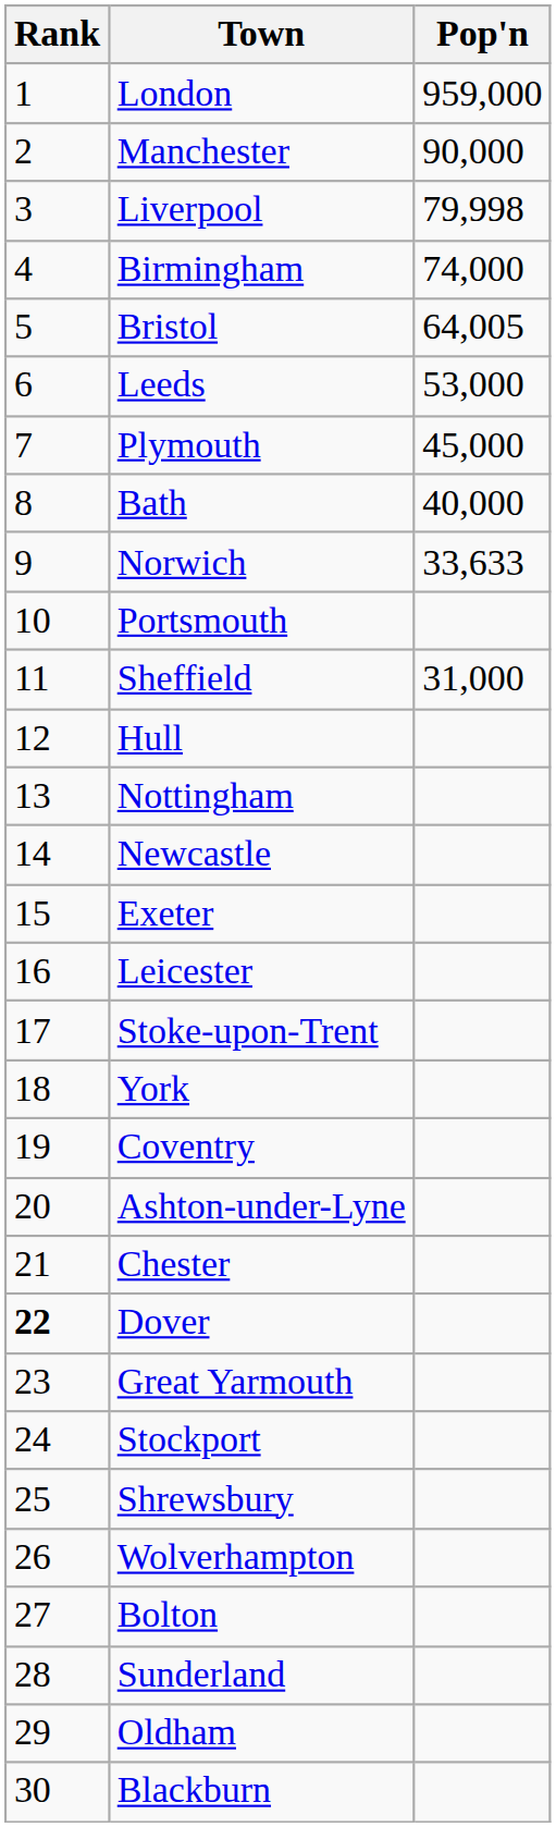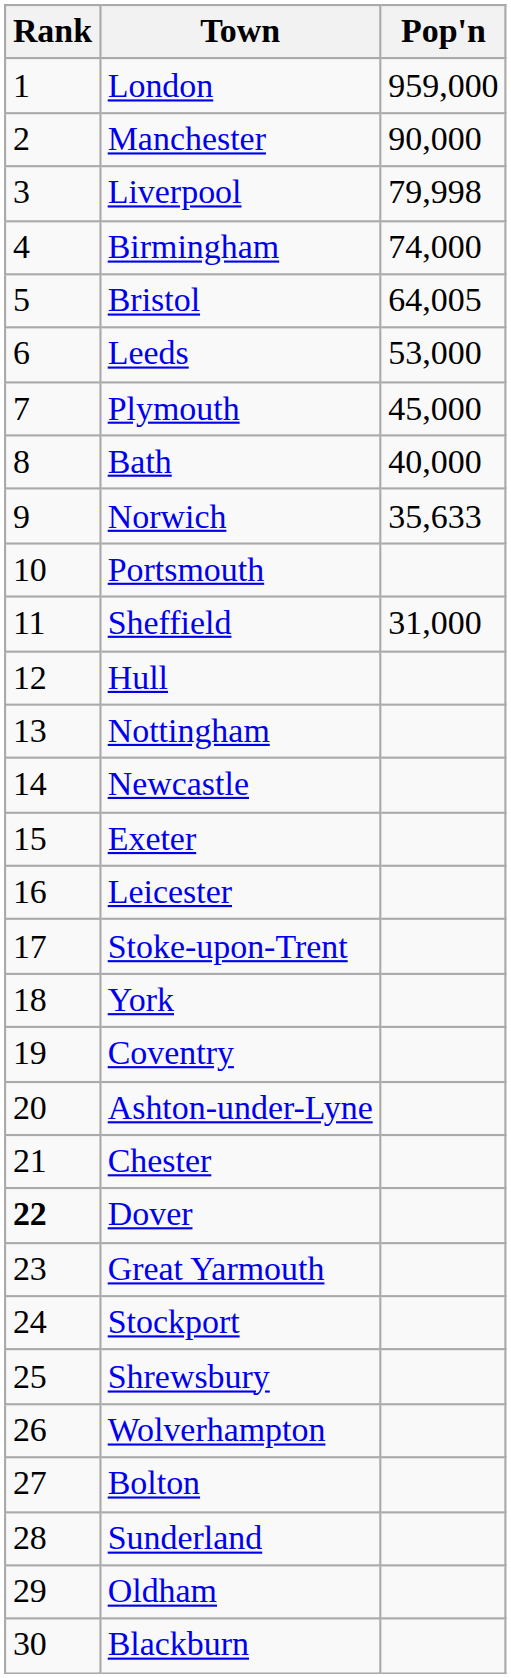Norwich | Pop'n: 33,633 -> 35,633
